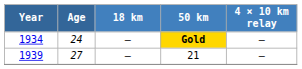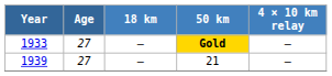Gold | Year: 1934 -> 1933
Gold | Age: 24 -> 27
